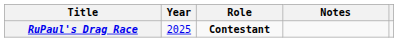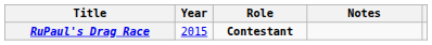RuPaul's Drag Race | Year: 2025 -> 2015
